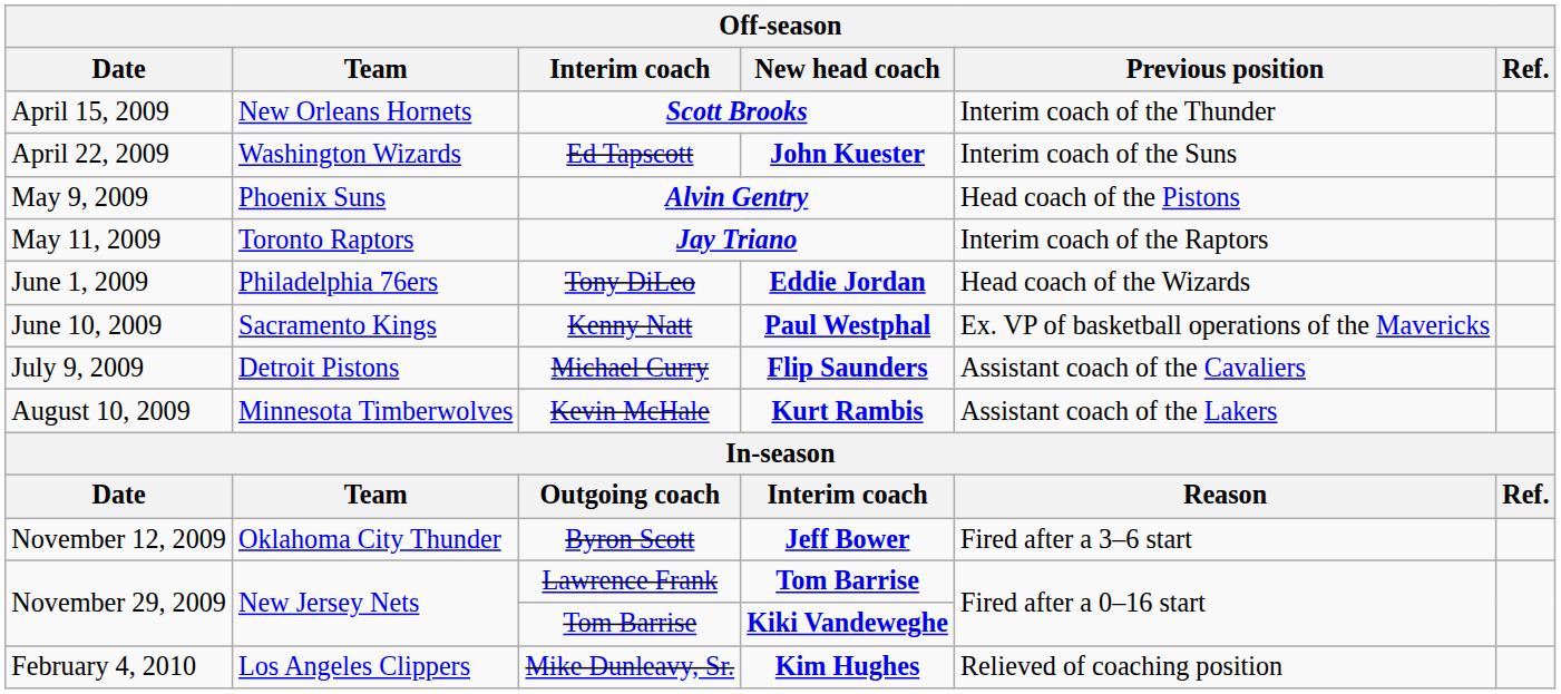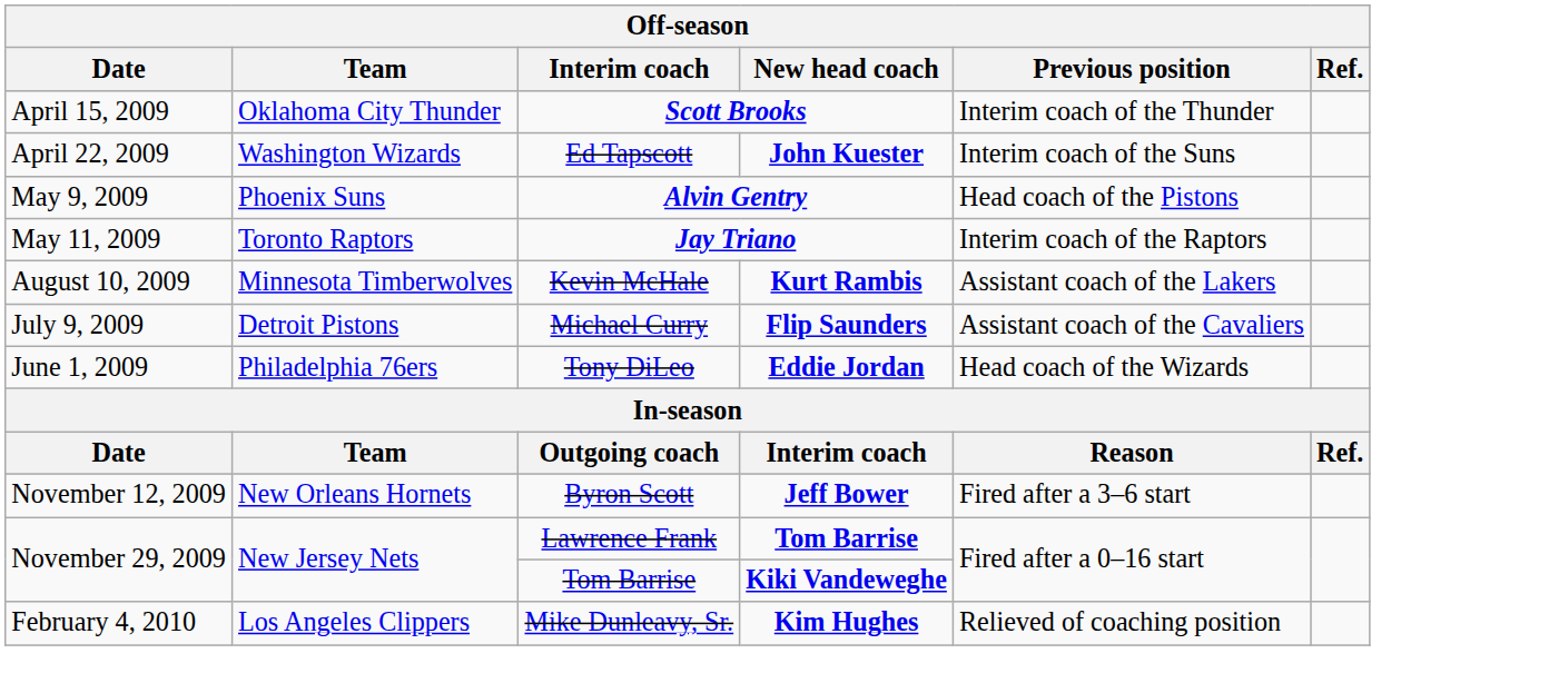Scott Brooks | Team: New Orleans Hornets -> Oklahoma City Thunder
rows swapped: Tony DiLeo <-> Kevin McHale
- row: June 10, 2009 | Sacramento Kings | Kenny Natt | Paul Westphal | Ex. VP of basketball operations of the Mavericks
Byron Scott | Team: Oklahoma City Thunder -> New Orleans Hornets
